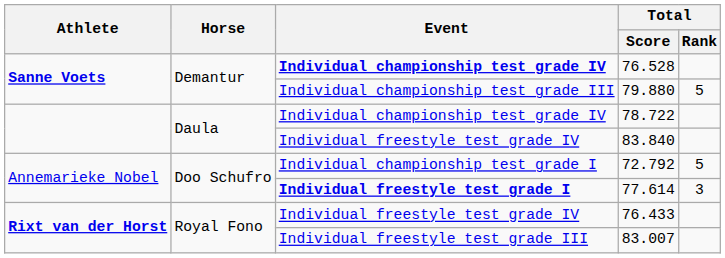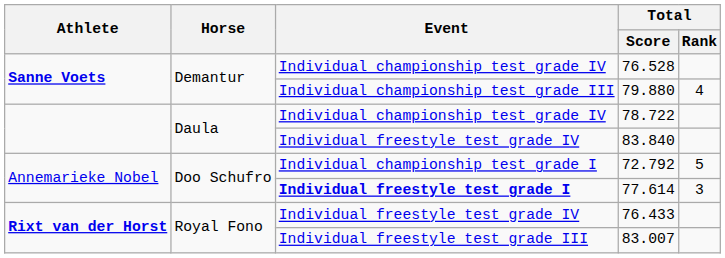76.528 | Event: bold -> normal
79.880 | Total / Rank: 5 -> 4
